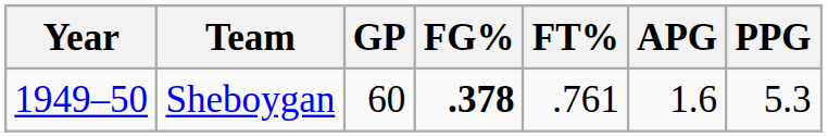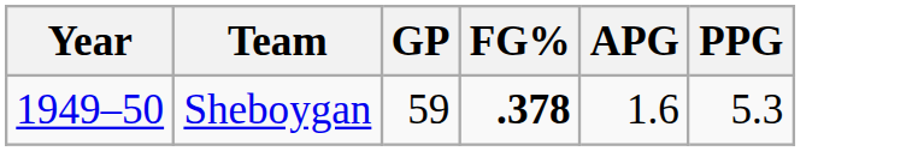- column: FT% | .761
Sheboygan | GP: 60 -> 59
